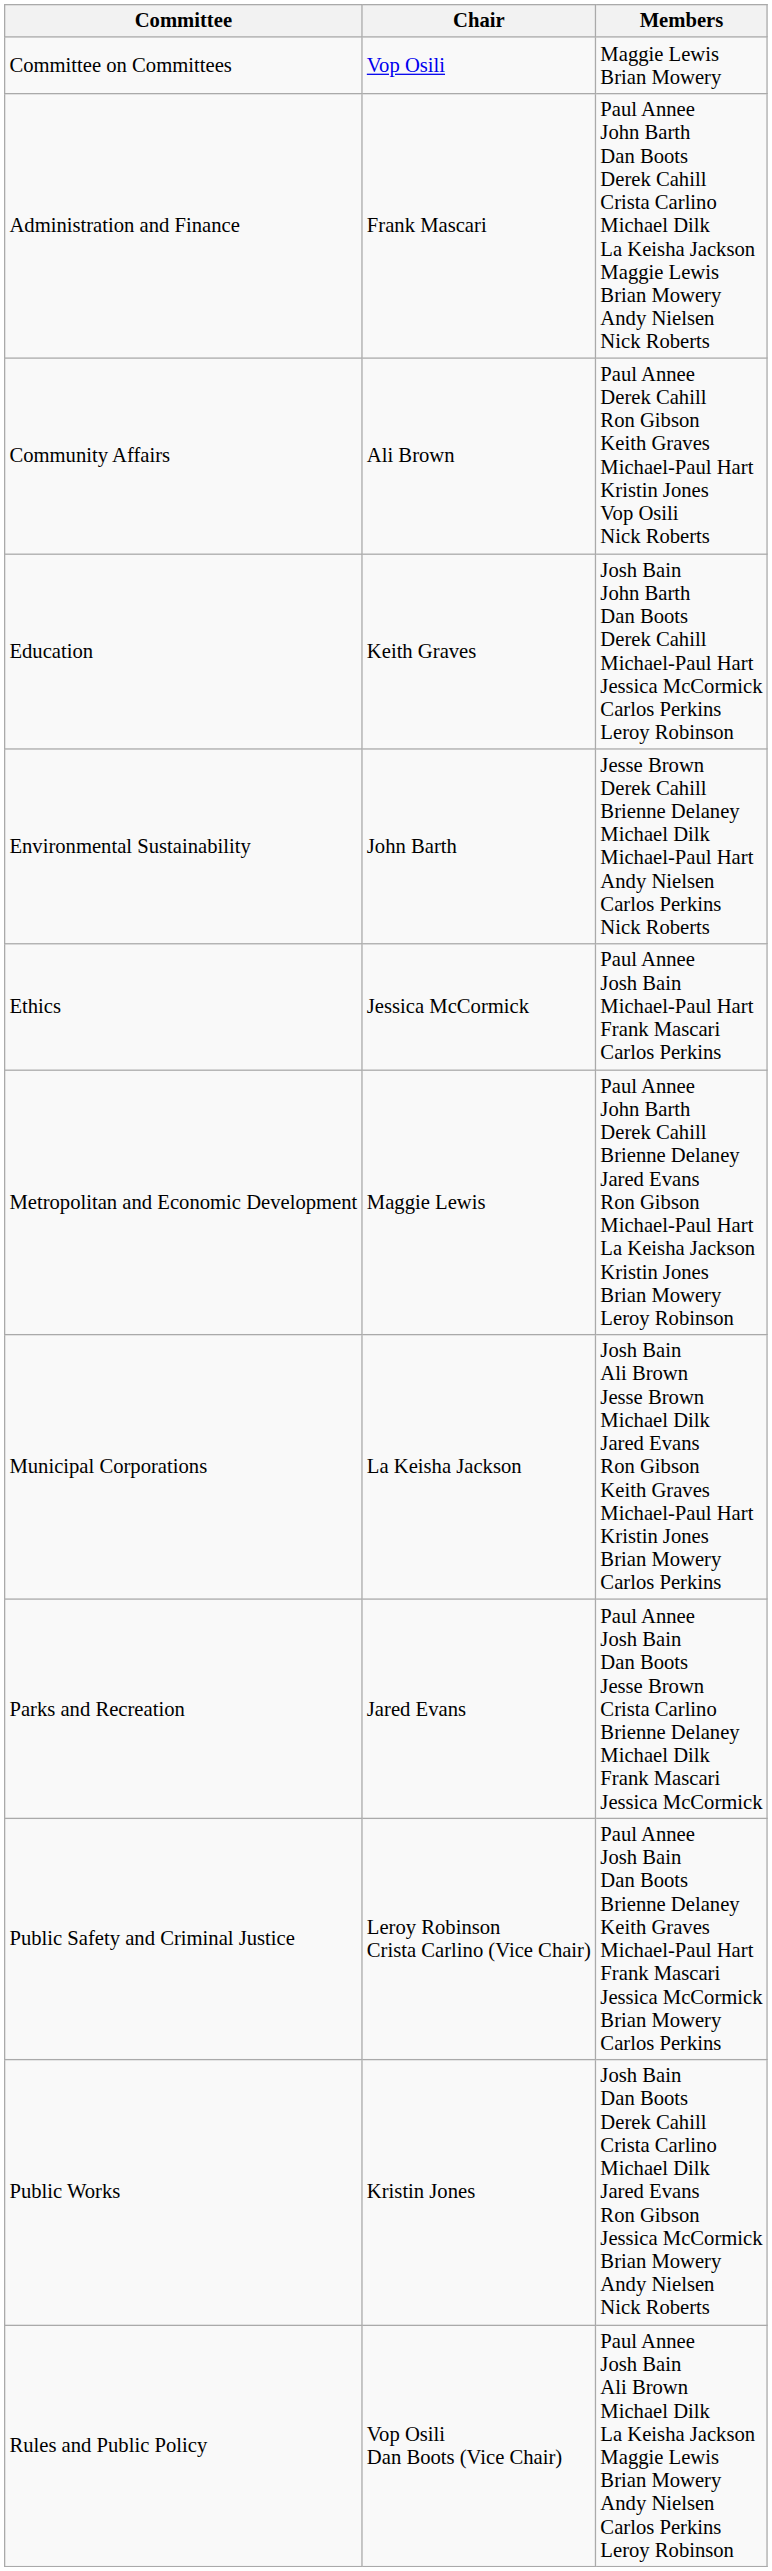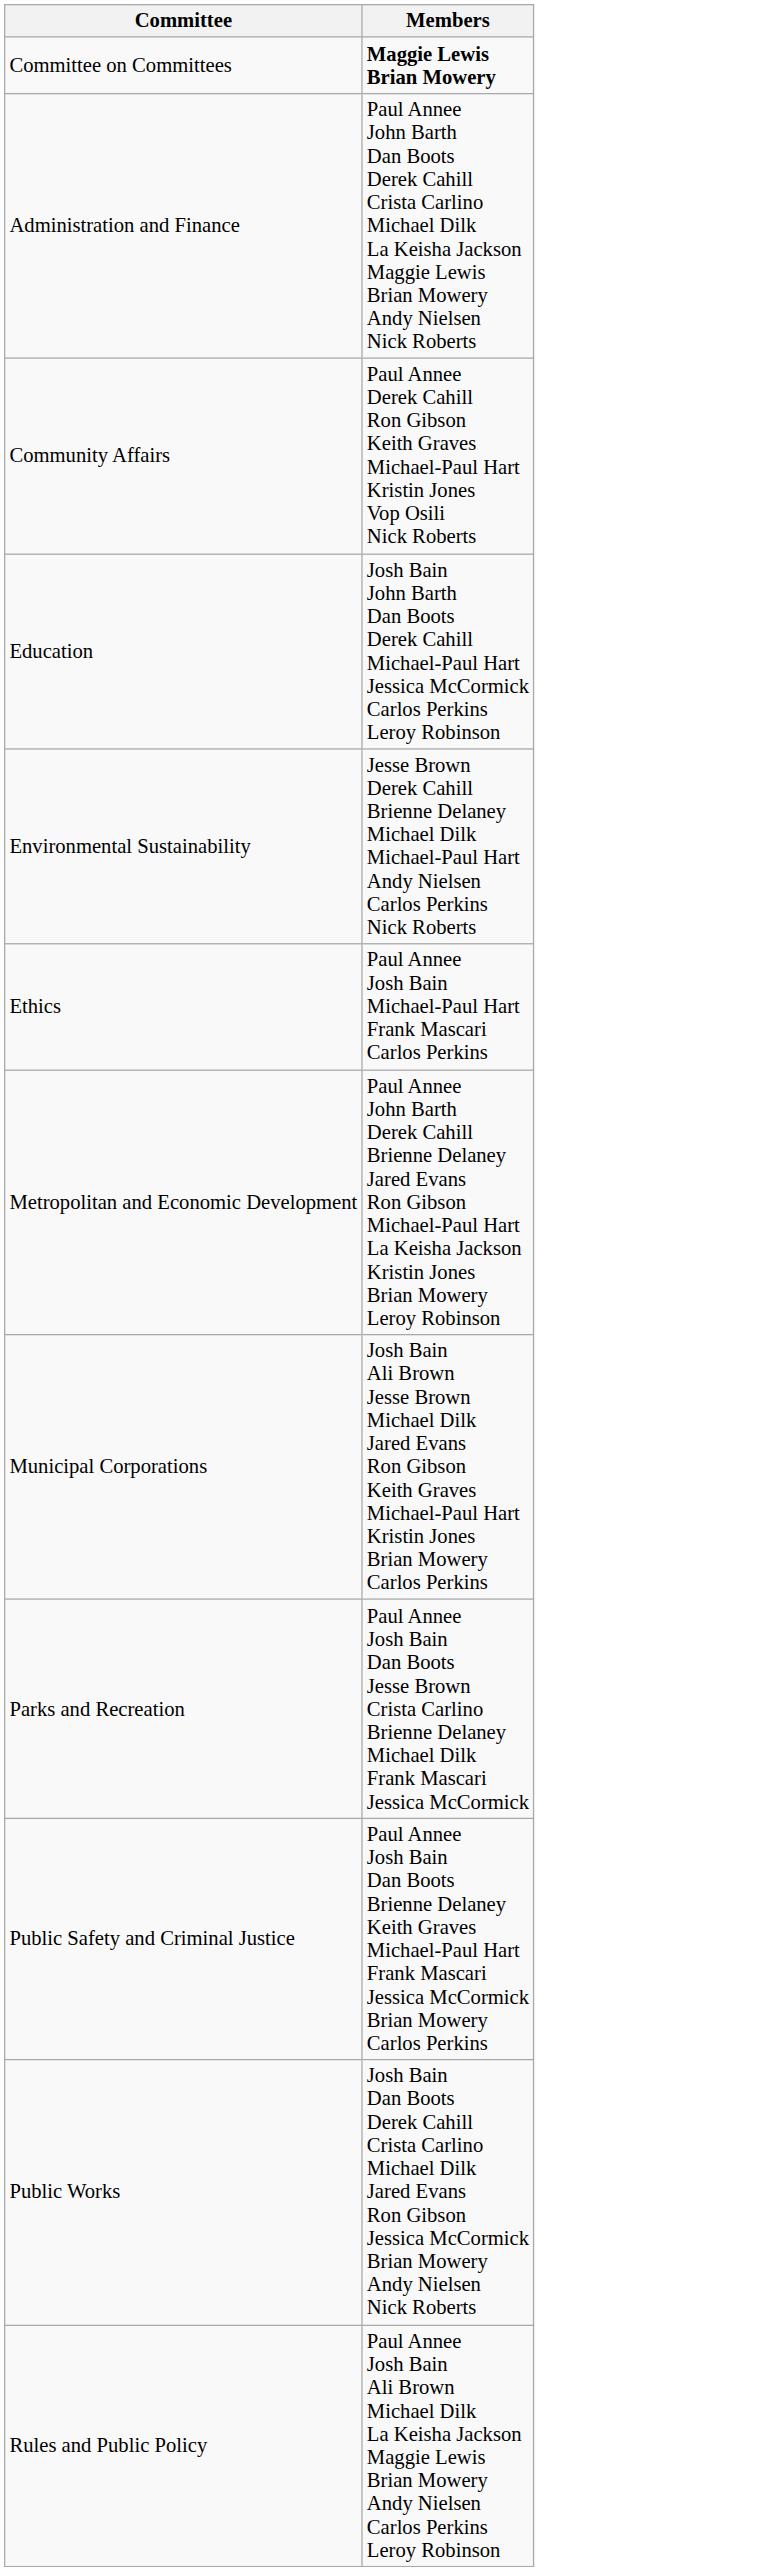- column: Chair | Vop Osili | Frank Mascari | Ali Brown | Keith Graves | John Barth | Jessica McCormick | Maggie Lewis | La Keisha Jackson | Jared Evans | Leroy Robinson Crista Carlino (Vice Chair) | Kristin Jones | Vop Osili Dan Boots (Vice Chair)
Committee on Committees | Members: normal -> bold
